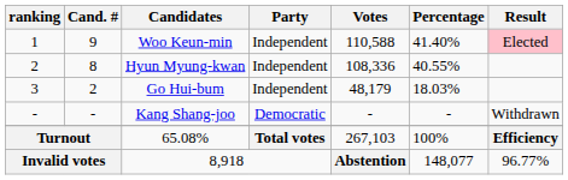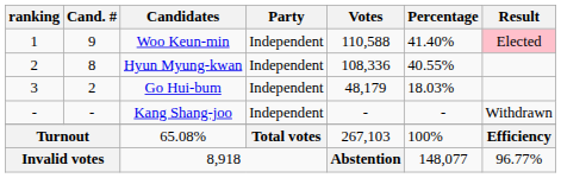Kang Shang-joo | Party: Democratic -> Independent
